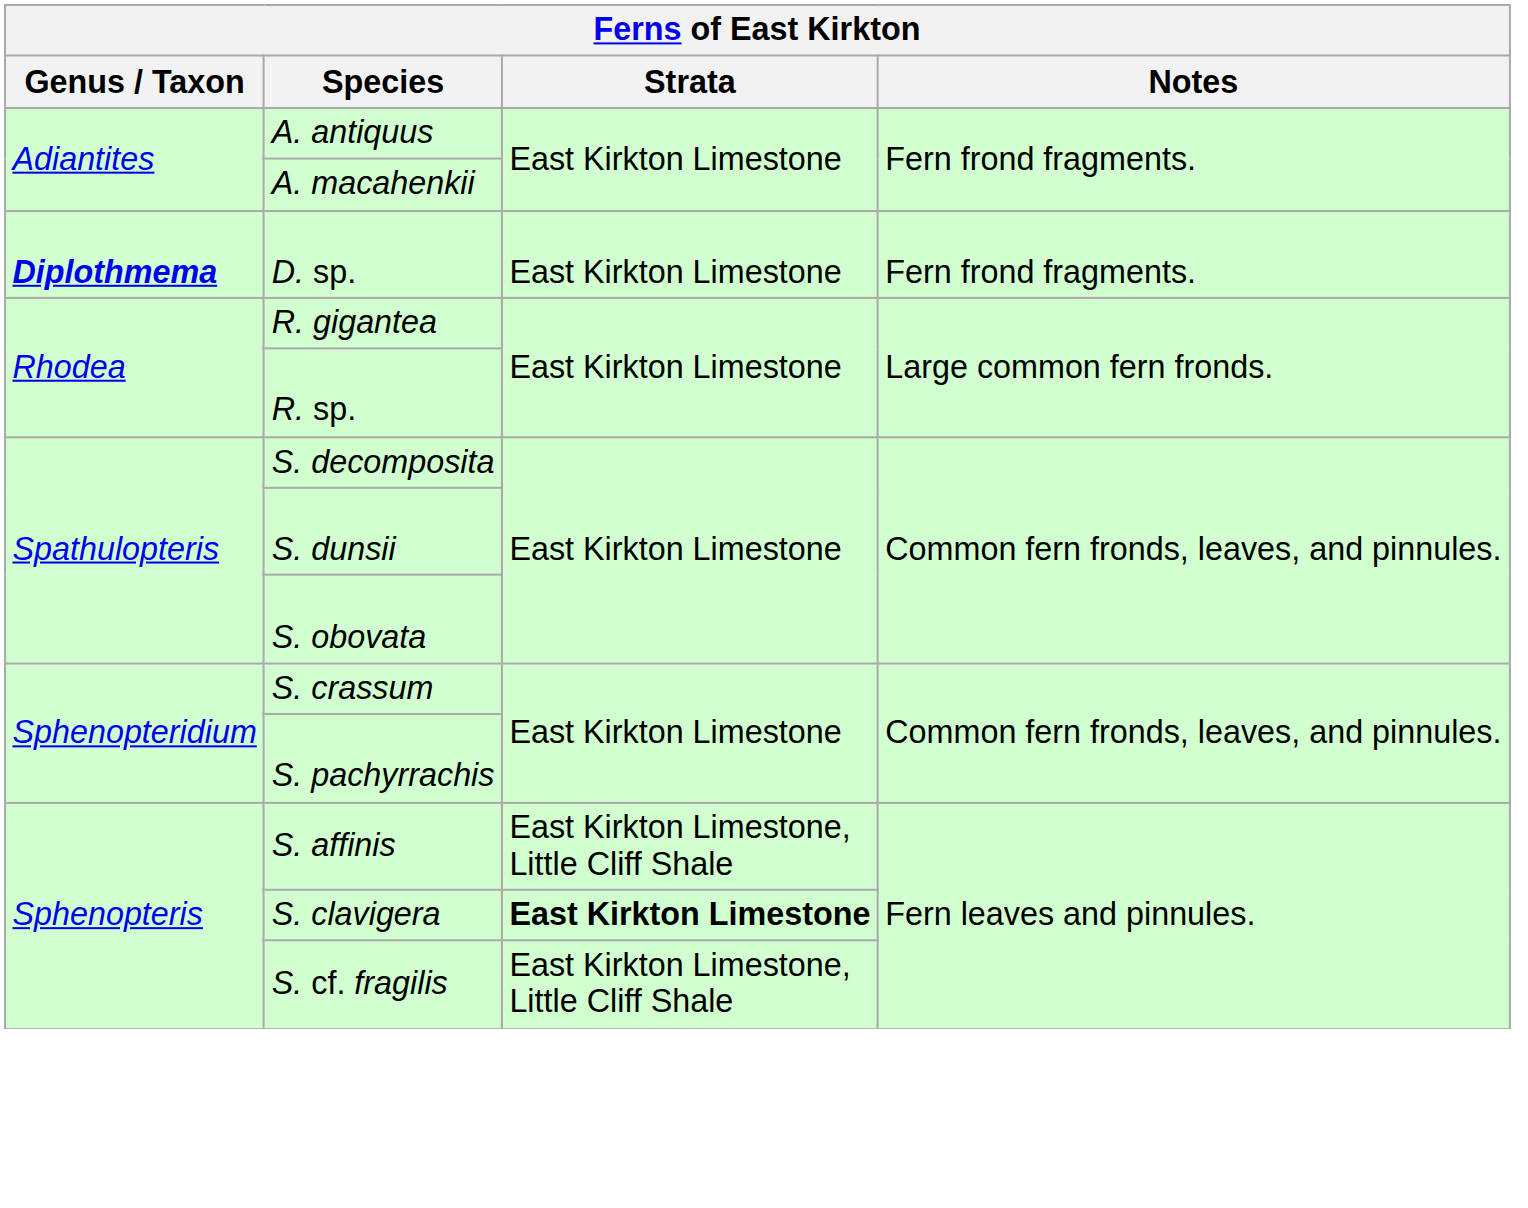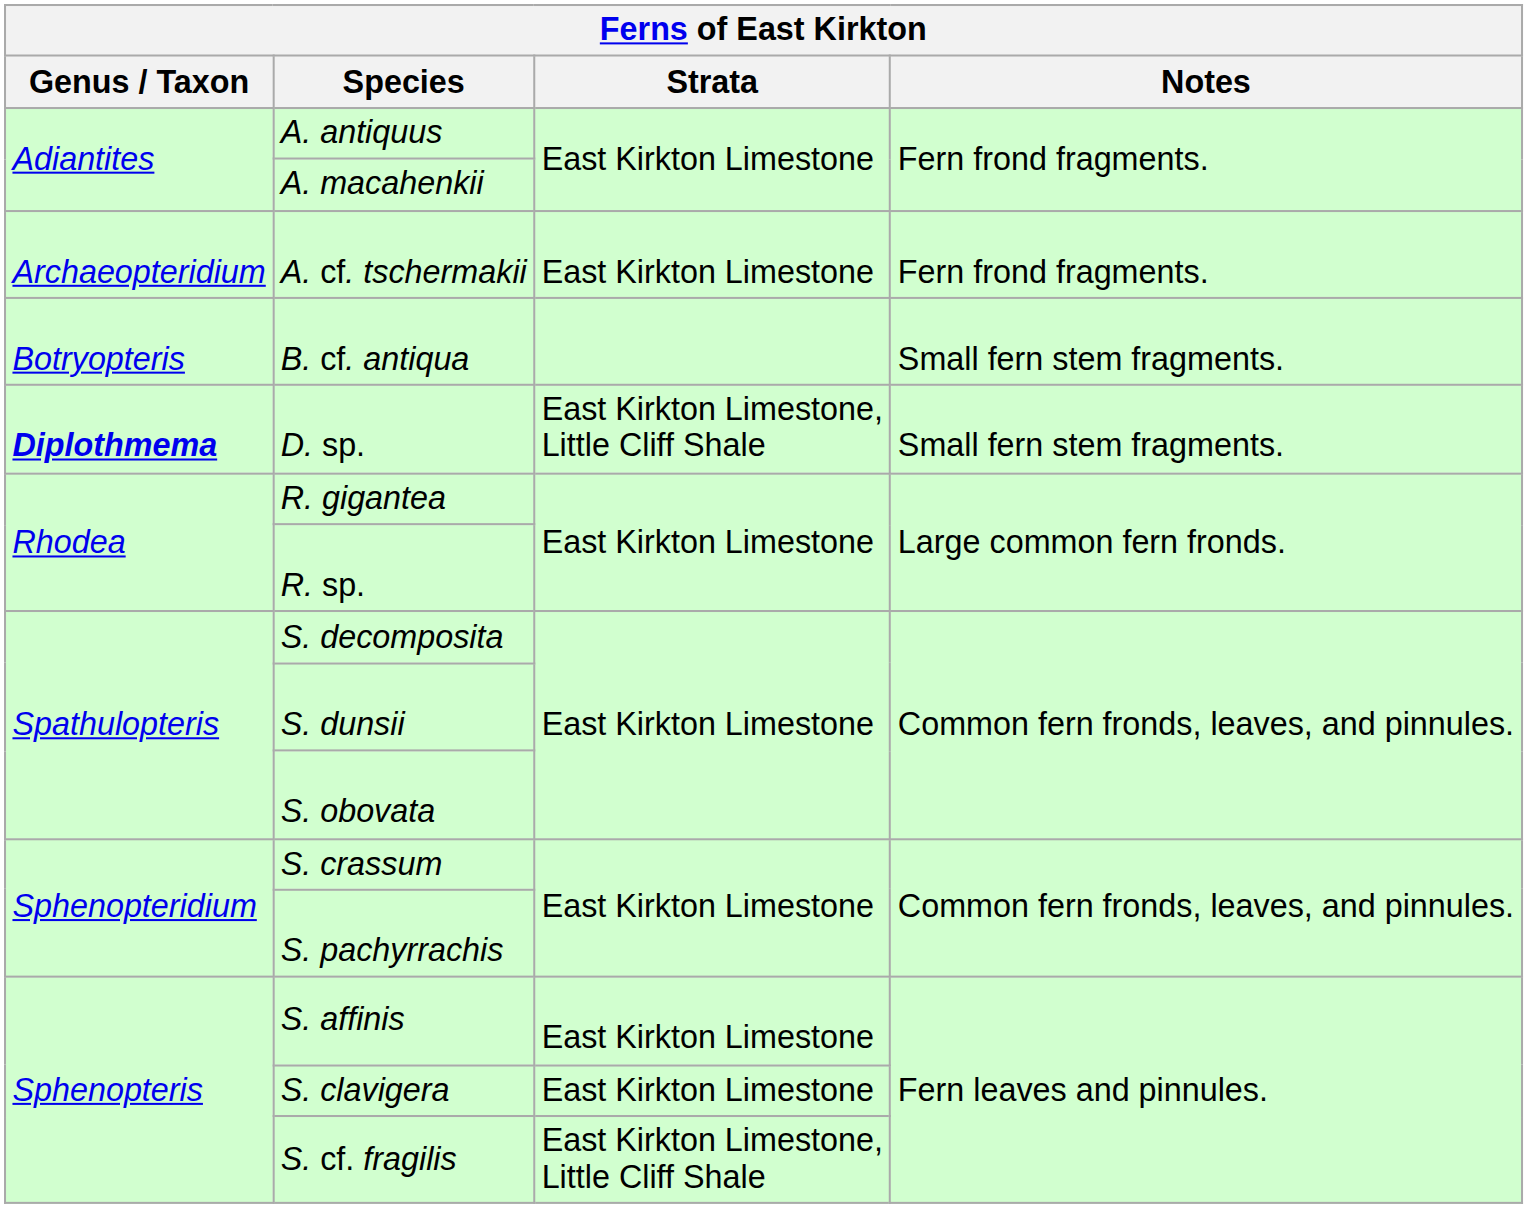+ row: Archaeopteridium | A. cf. tschermakii | East Kirkton Limestone | Fern frond fragments.
+ row: Botryopteris | B. cf. antiqua | Small fern stem fragments.
D. sp. | Strata: East Kirkton Limestone -> East Kirkton Limestone, Little Cliff Shale
D. sp. | Notes: Fern frond fragments. -> Small fern stem fragments.
S. affinis | Strata: East Kirkton Limestone, Little Cliff Shale -> East Kirkton Limestone
S. clavigera | Strata: bold -> normal
